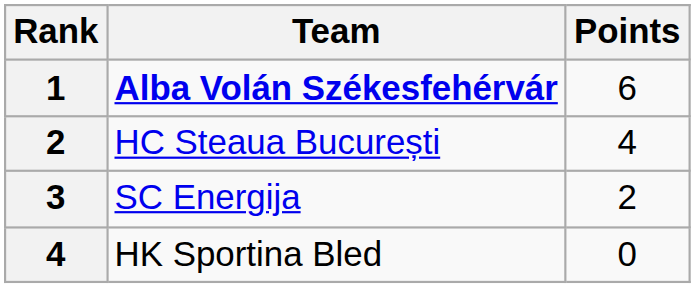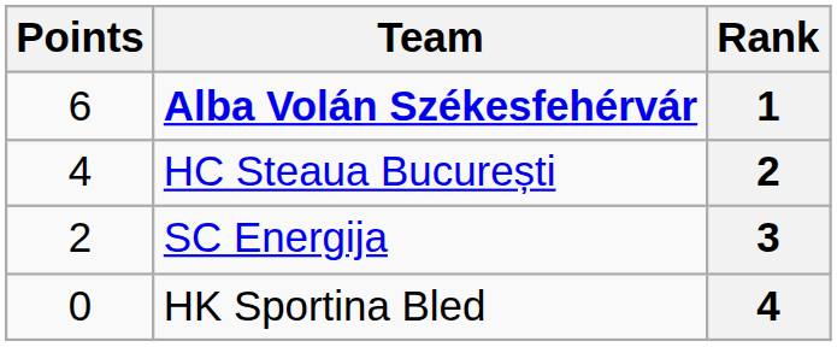columns swapped: Rank <-> Points
